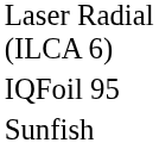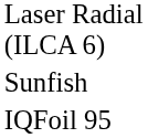rows swapped: Sunfish <-> IQFoil 95
